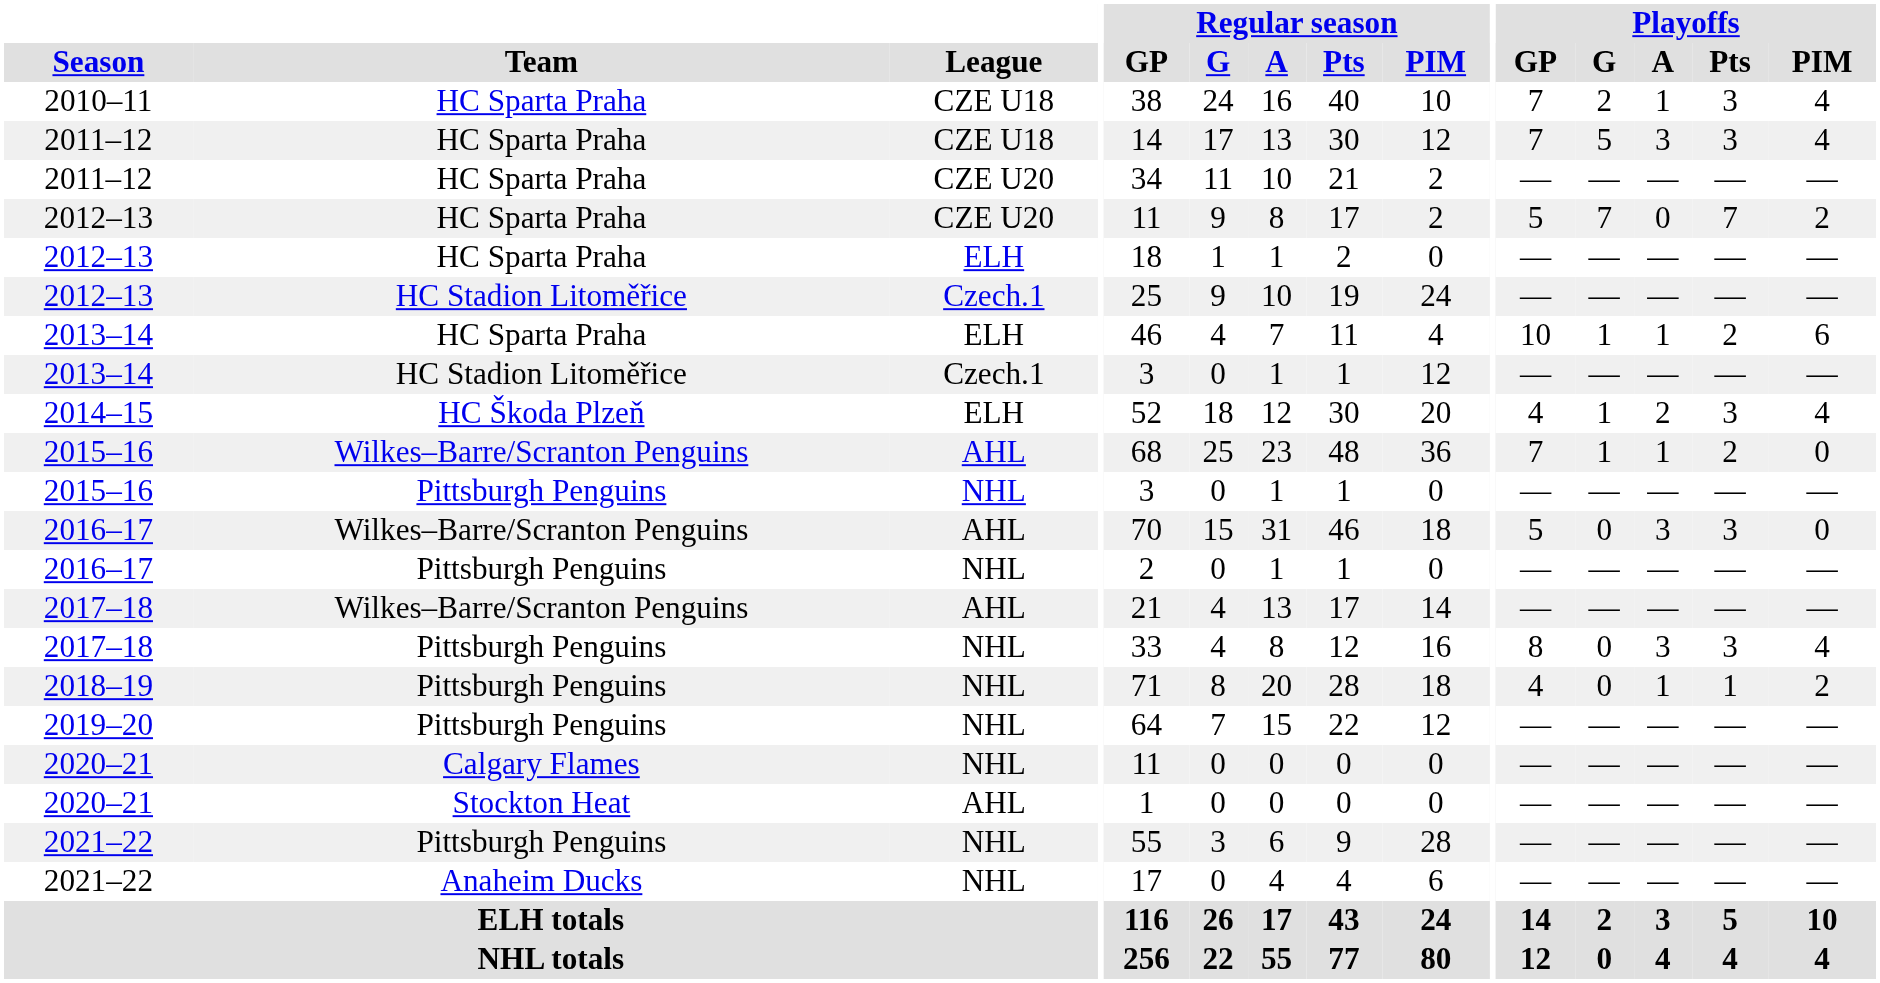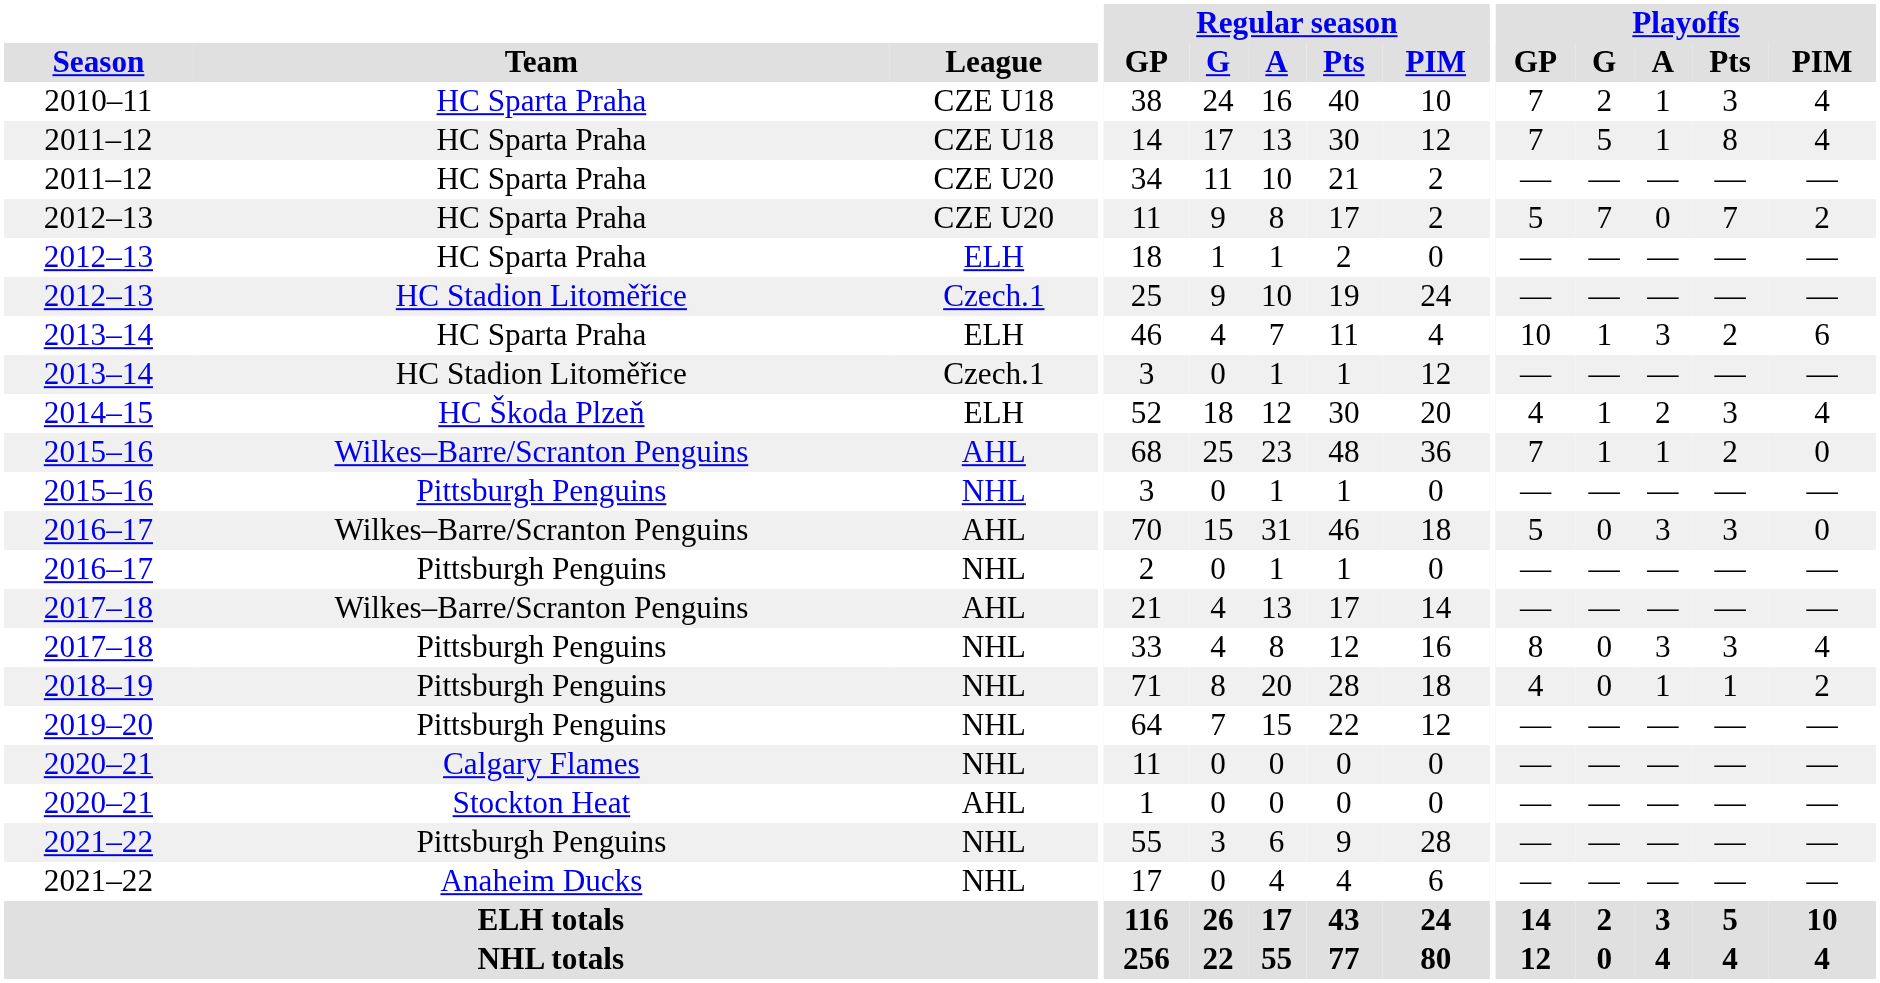2011–12 / CZE U18 | Playoffs / A: 3 -> 1
2011–12 / CZE U18 | Playoffs / Pts: 3 -> 8
2013–14 / ELH | Playoffs / A: 1 -> 3
